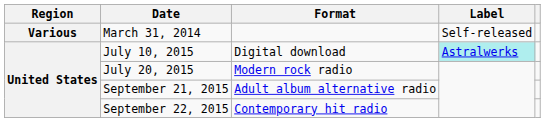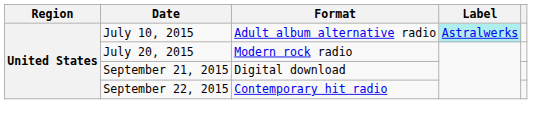- row: Various | March 31, 2014 | Self-released
July 10, 2015 | Format: Digital download -> Adult album alternative radio
September 21, 2015 | Format: Adult album alternative radio -> Digital download
